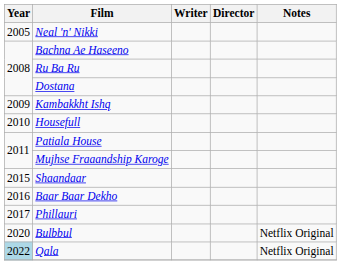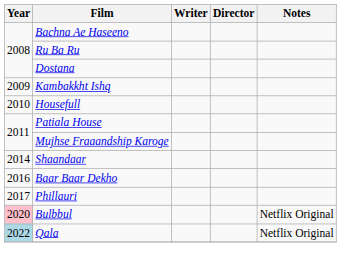- row: 2005 | Neal 'n' Nikki
Shaandaar | Year: 2015 -> 2014
Bulbbul | Year: no background -> pink background
